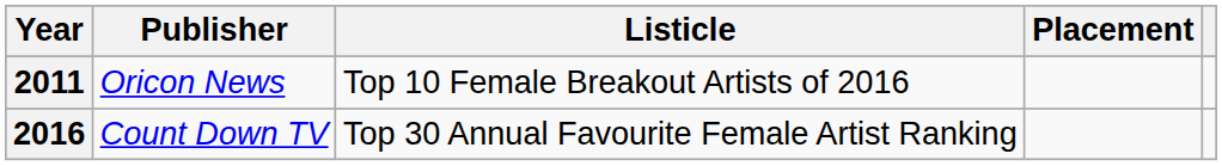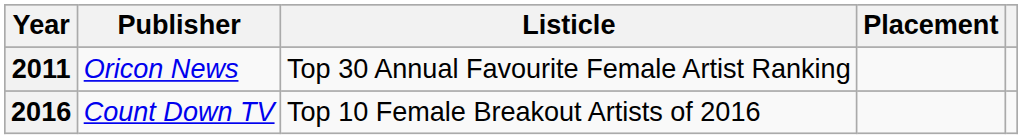2011 | Listicle: Top 10 Female Breakout Artists of 2016 -> Top 30 Annual Favourite Female Artist Ranking
2016 | Listicle: Top 30 Annual Favourite Female Artist Ranking -> Top 10 Female Breakout Artists of 2016
